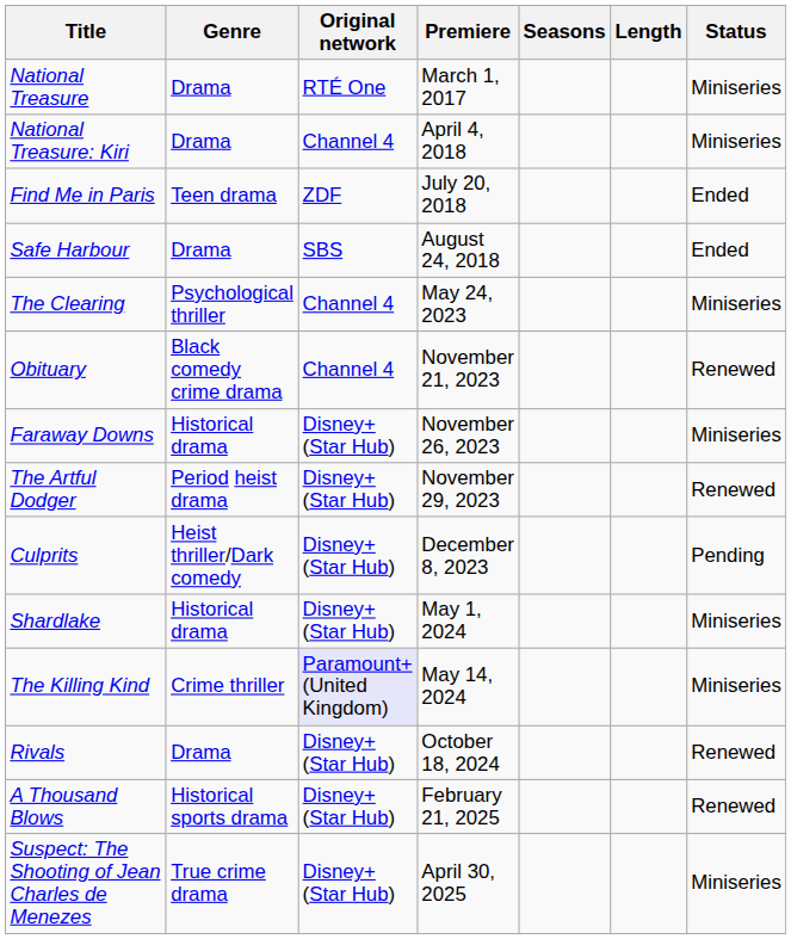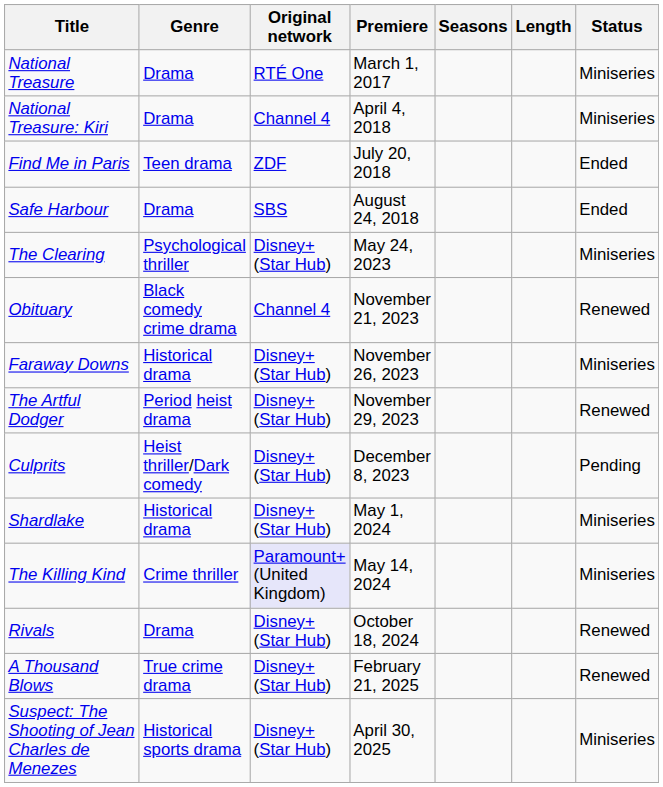The Clearing | Original network: Channel 4 -> Disney+ (Star Hub)
A Thousand Blows | Genre: Historical sports drama -> True crime drama
Suspect: The Shooting of Jean Charles de Menezes | Genre: True crime drama -> Historical sports drama
